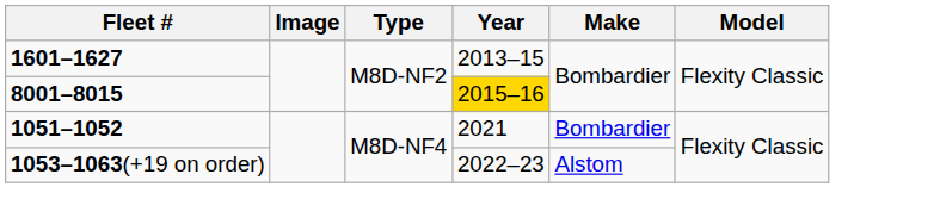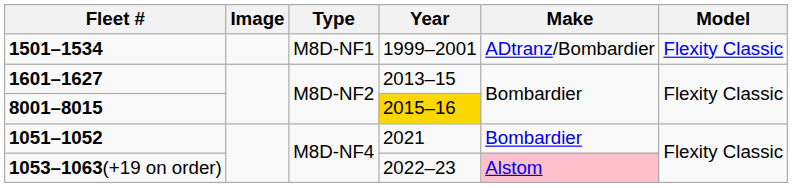+ row: 1501–1534 | M8D-NF1 | 1999–2001 | ADtranz/Bombardier | Flexity Classic
1053–1063(+19 on order) | Make: no background -> pink background
